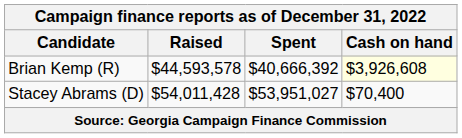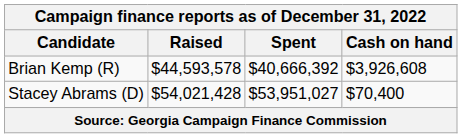Brian Kemp (R) | Cash on hand: lightyellow background -> no background
Stacey Abrams (D) | Raised: $54,011,428 -> $54,021,428
